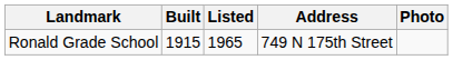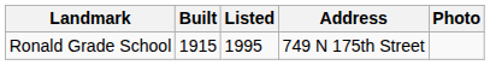Ronald Grade School | Listed: 1965 -> 1995
